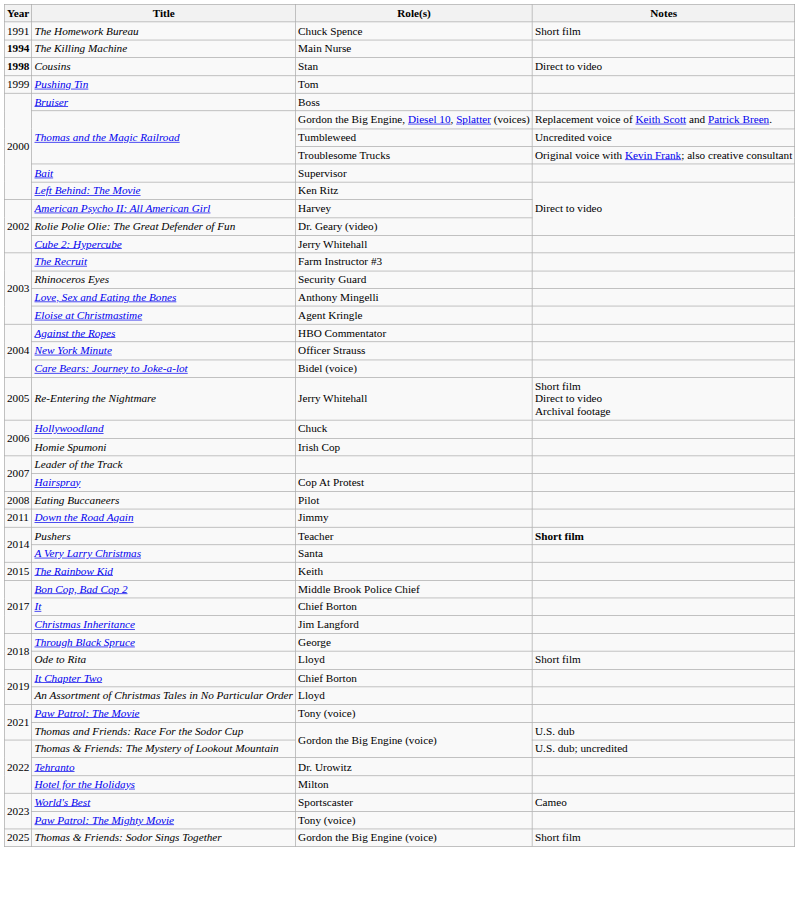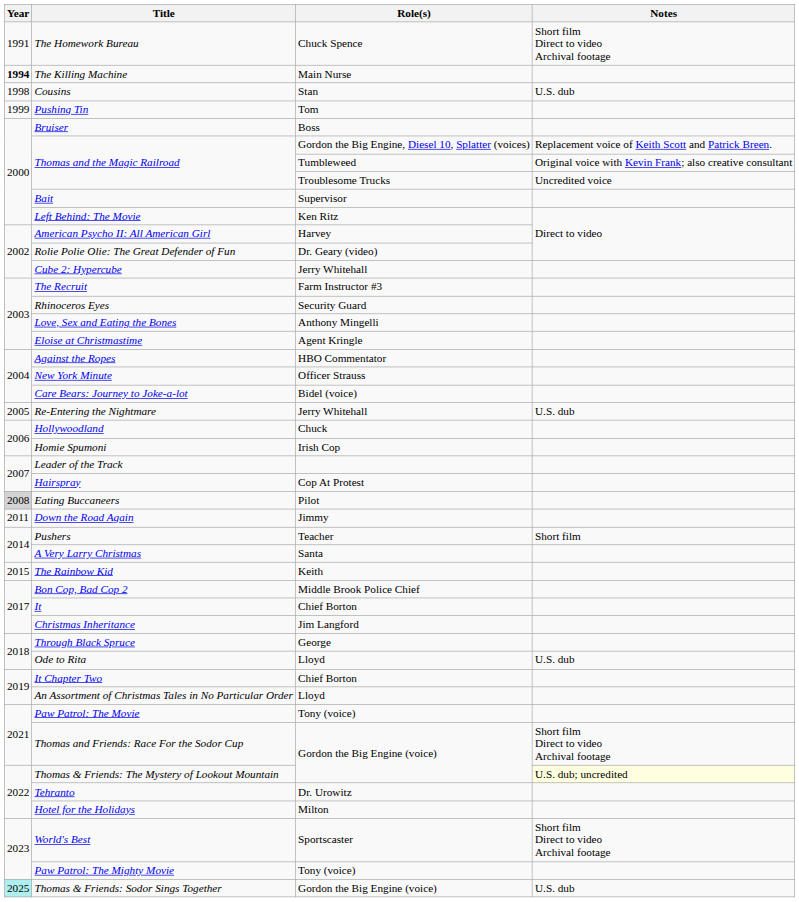The Homework Bureau | Notes: Short film -> Short film Direct to video Archival footage
Cousins | Year: bold -> normal
Cousins | Notes: Direct to video -> U.S. dub
Thomas and the Magic Railroad / Tumbleweed | Notes: Uncredited voice -> Original voice with Kevin Frank; also creative consultant
Thomas and the Magic Railroad / Troublesome Trucks | Notes: Original voice with Kevin Frank; also creative consultant -> Uncredited voice
Re-Entering the Nightmare | Notes: Short film Direct to video Archival footage -> U.S. dub
Eating Buccaneers | Year: no background -> lightgrey background
Pushers | Notes: bold -> normal
Ode to Rita | Notes: Short film -> U.S. dub
Thomas and Friends: Race For the Sodor Cup | Notes: U.S. dub -> Short film Direct to video Archival footage
Thomas & Friends: The Mystery of Lookout Mountain | Notes: no background -> lightyellow background
World's Best | Notes: Cameo -> Short film Direct to video Archival footage
Thomas & Friends: Sodor Sings Together | Year: no background -> paleturquoise background
Thomas & Friends: Sodor Sings Together | Notes: Short film -> U.S. dub
